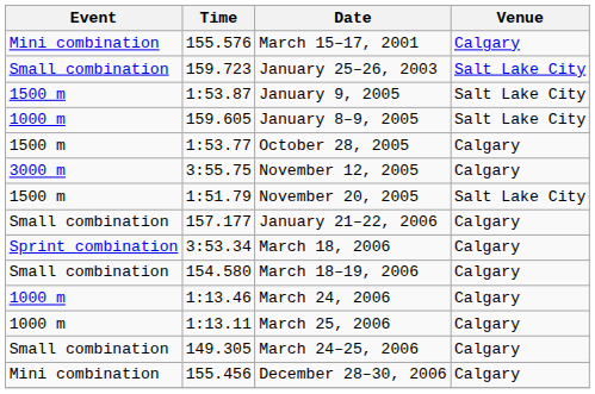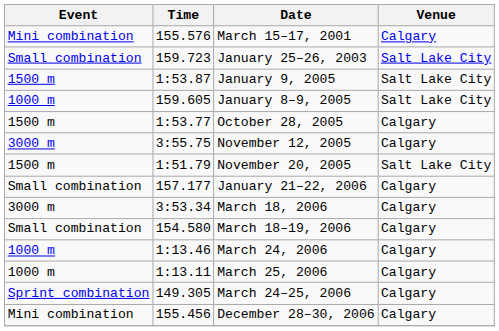March 18, 2006 | Event: Sprint combination -> 3000 m
March 24–25, 2006 | Event: Small combination -> Sprint combination
